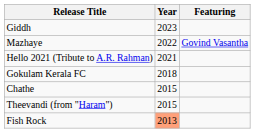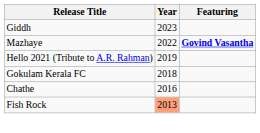Mazhaye | Featuring: normal -> bold
Hello 2021 (Tribute to A.R. Rahman) | Year: 2021 -> 2019
Chathe | Year: 2015 -> 2016
- row: Theevandi (from "Haram") | 2015
